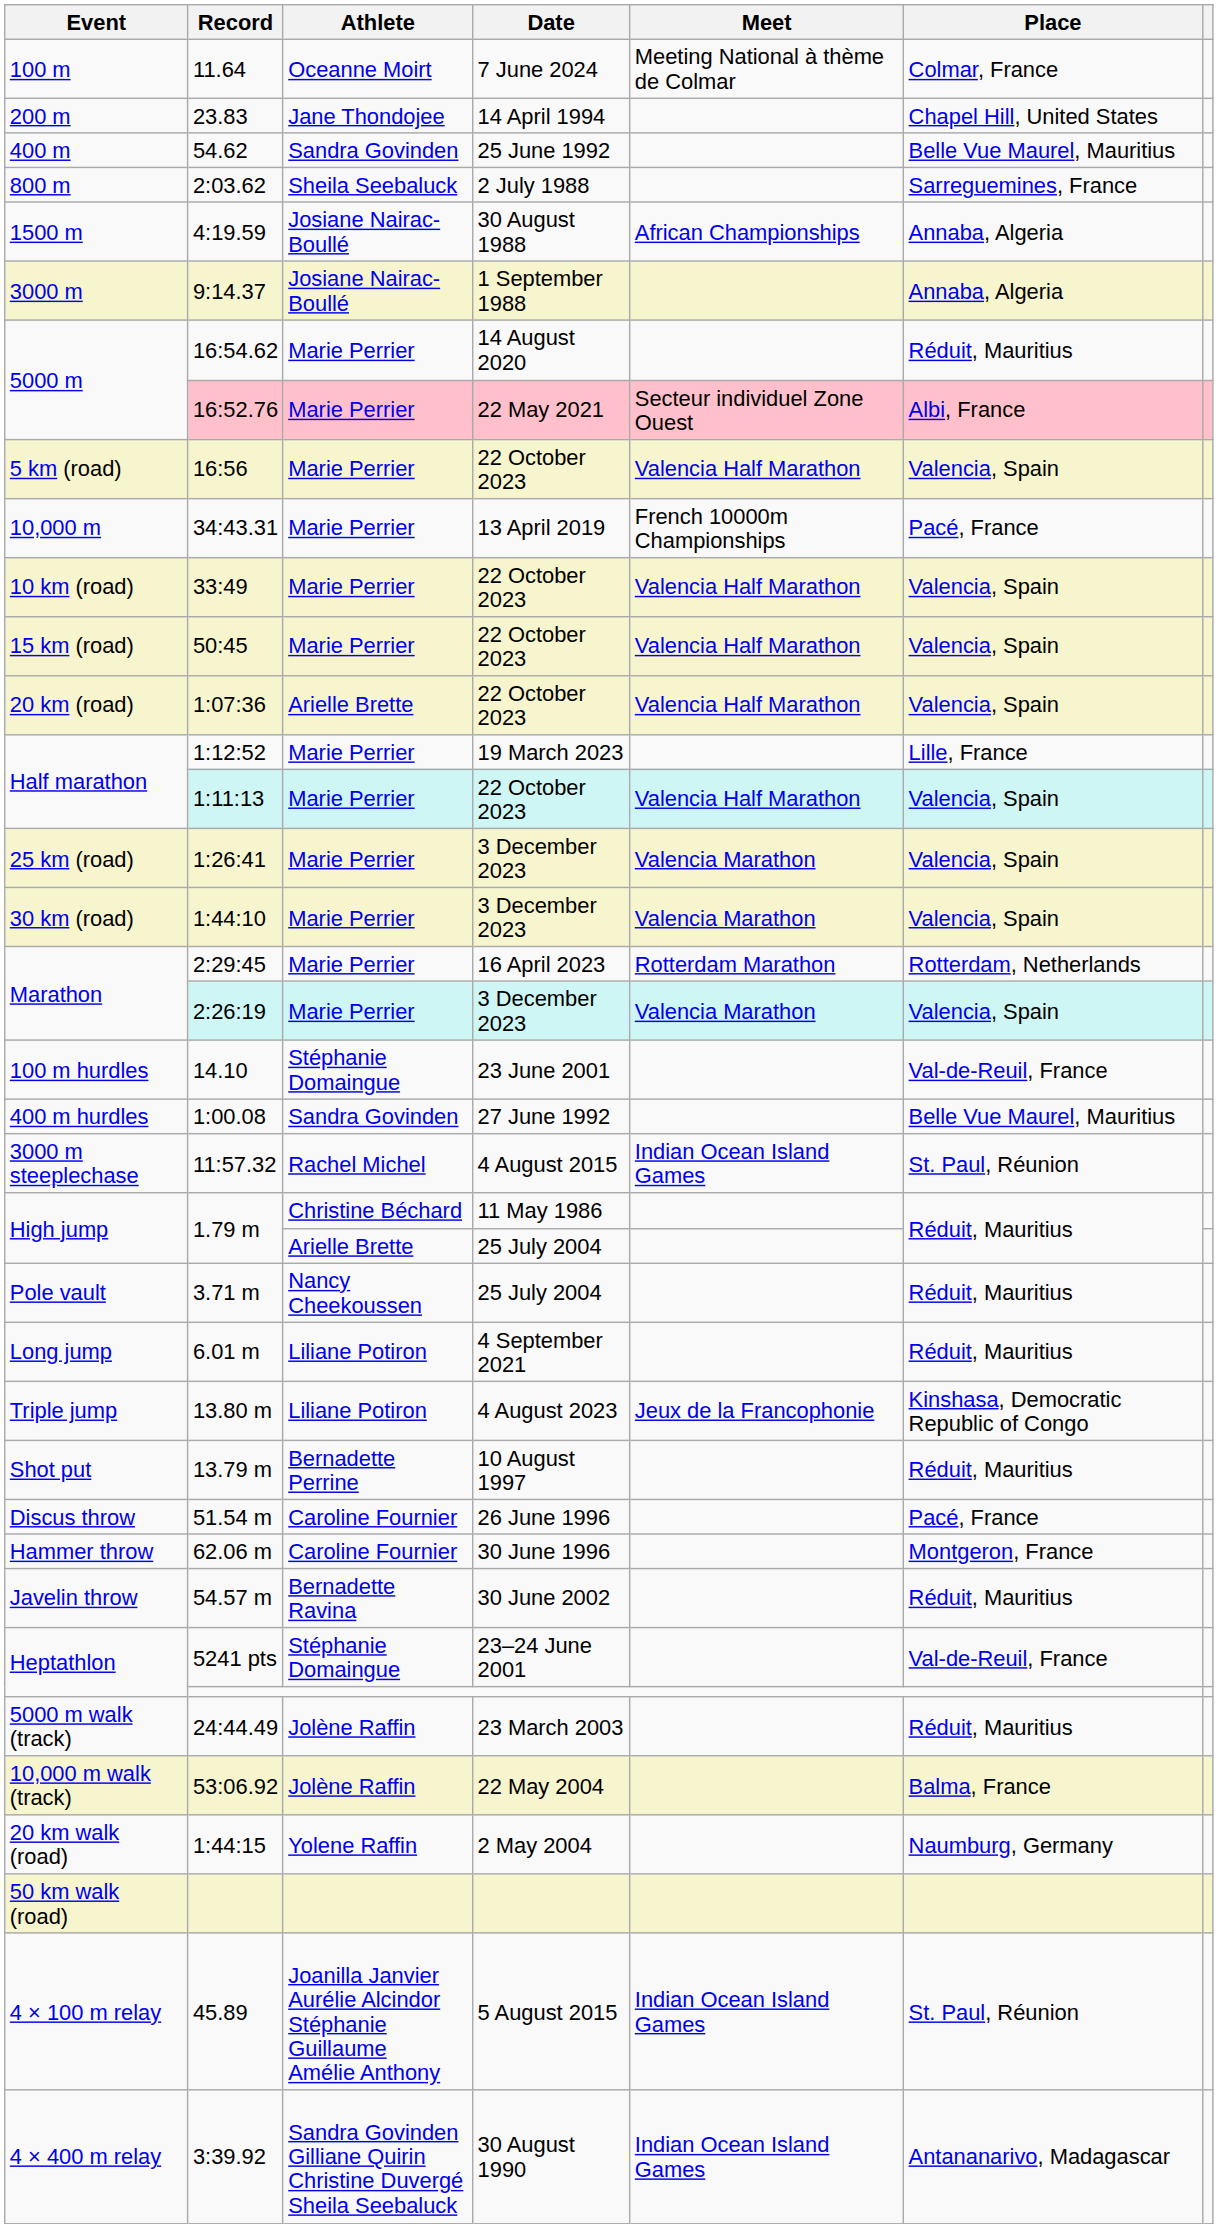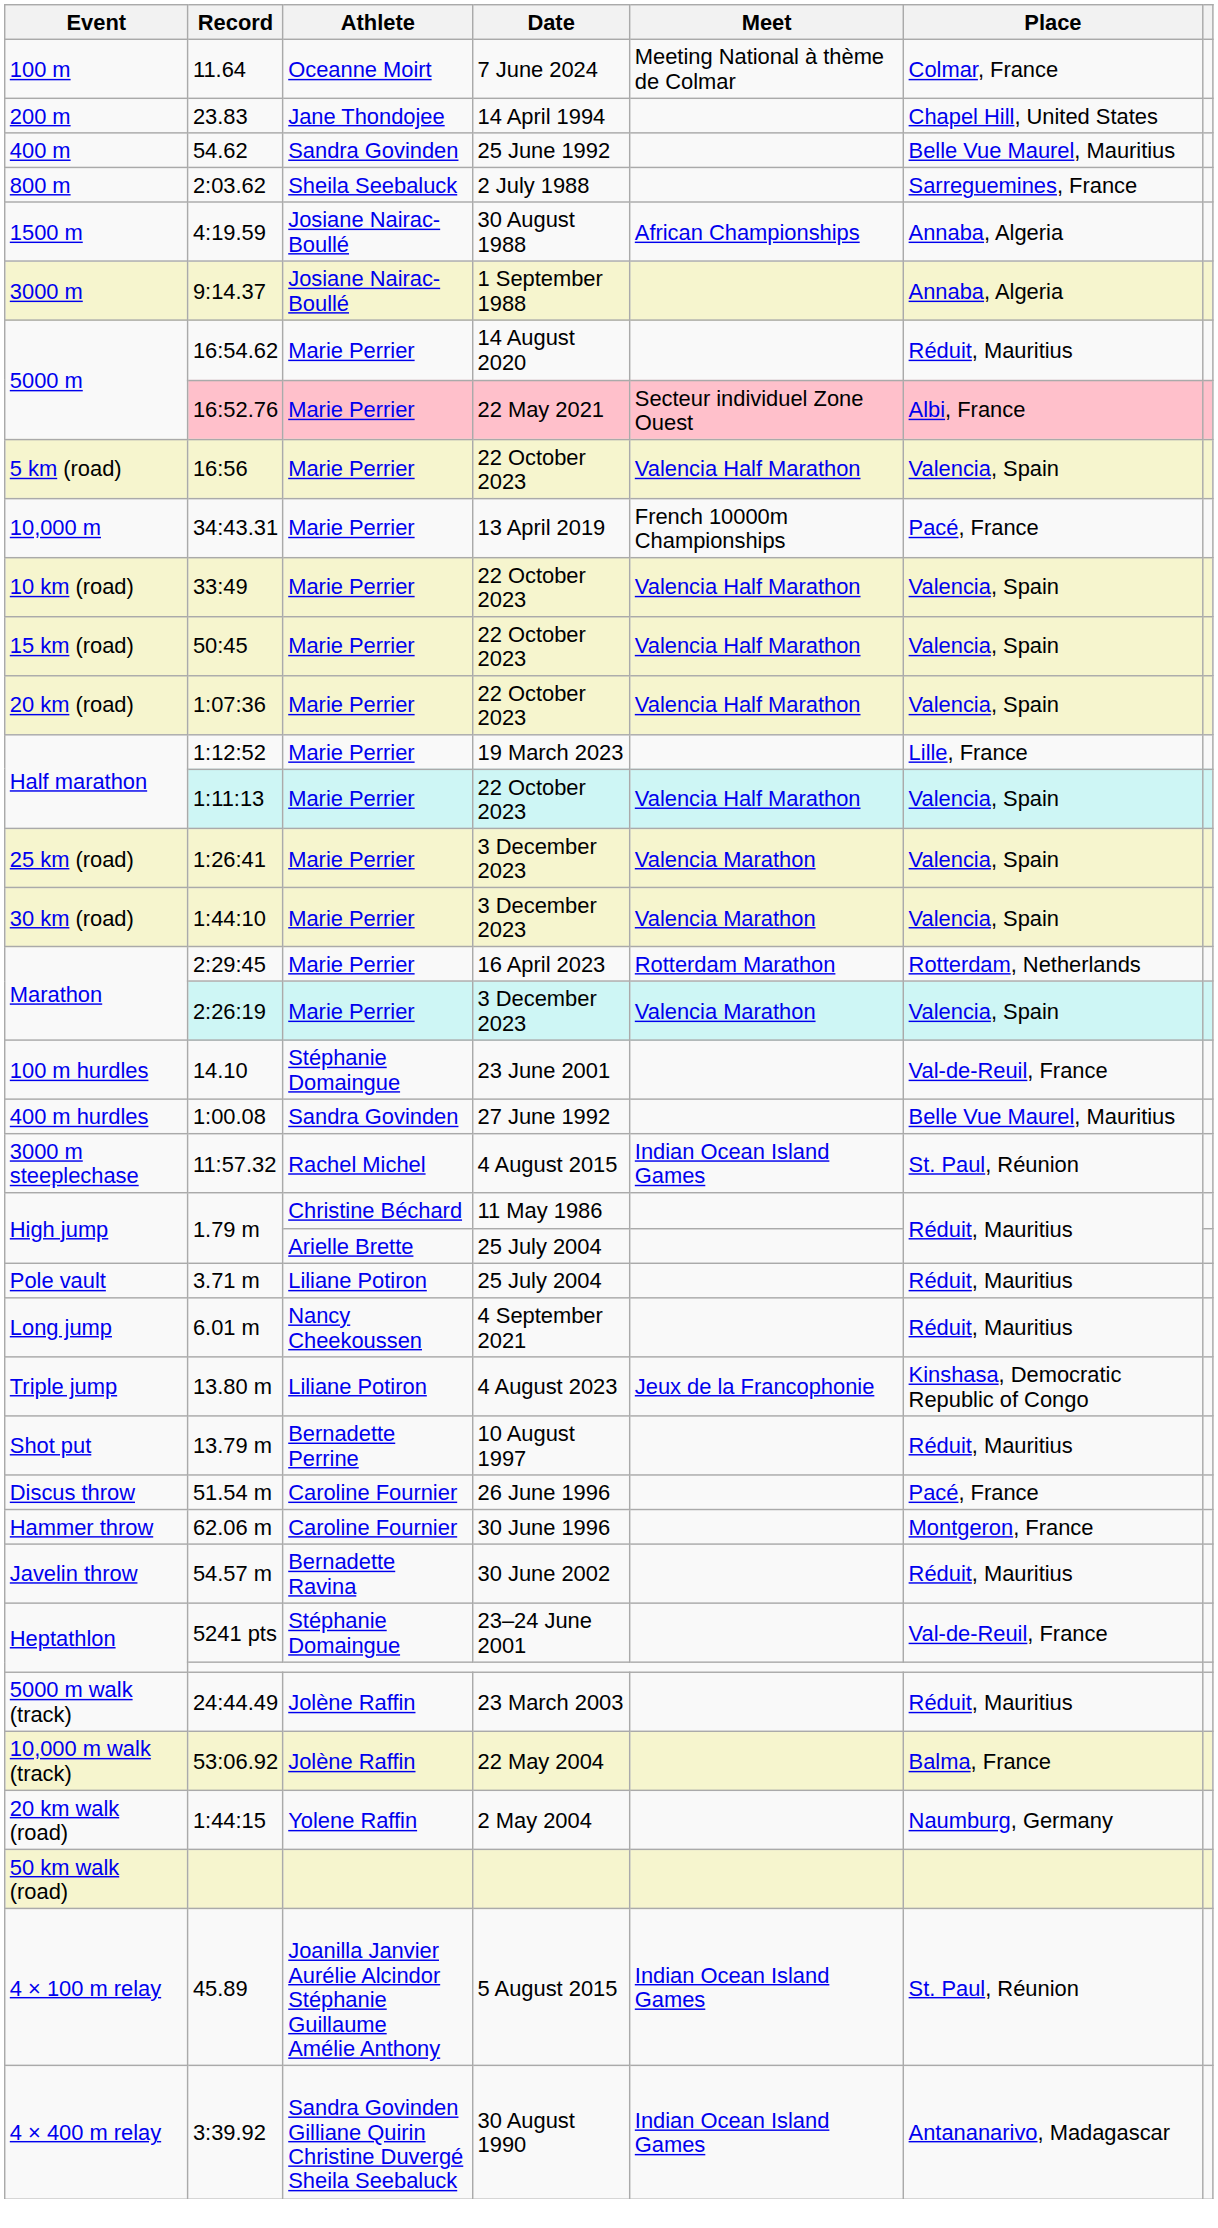1:07:36 | Athlete: Arielle Brette -> Marie Perrier
3.71 m | Athlete: Nancy Cheekoussen -> Liliane Potiron
6.01 m | Athlete: Liliane Potiron -> Nancy Cheekoussen
